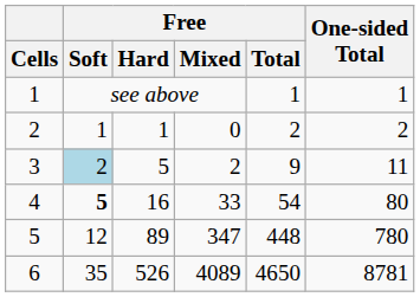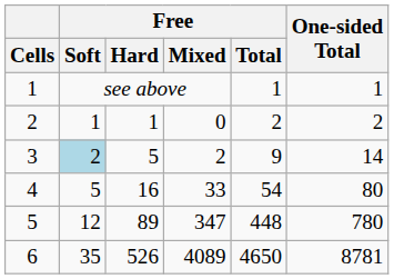3 | One-sided Total: 11 -> 14
4 | Free / Soft: bold -> normal
